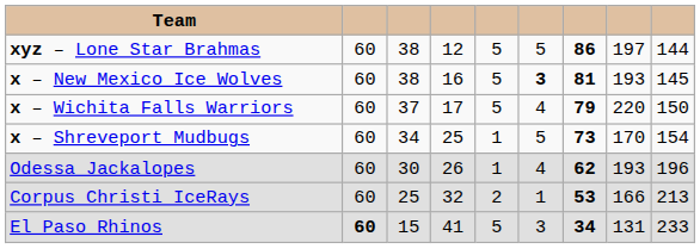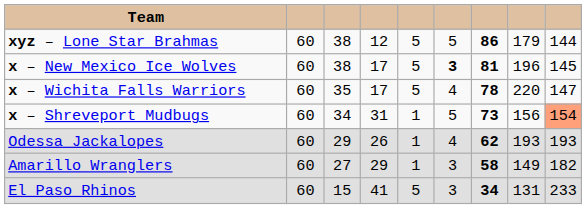xyz – Lone Star Brahmas | column 8: 197 -> 179
x – New Mexico Ice Wolves | column 4: 16 -> 17
x – New Mexico Ice Wolves | column 8: 193 -> 196
x – Wichita Falls Warriors | column 3: 37 -> 35
x – Wichita Falls Warriors | column 7: 79 -> 78
x – Wichita Falls Warriors | column 9: 150 -> 147
x – Shreveport Mudbugs | column 4: 25 -> 31
x – Shreveport Mudbugs | column 8: 170 -> 156
x – Shreveport Mudbugs | column 9: no background -> lightsalmon background
Odessa Jackalopes | column 3: 30 -> 29
Odessa Jackalopes | column 9: 196 -> 193
+ row: Amarillo Wranglers | 60 | 27 | 29 | 1 | 3 | 58 | 149 | 182
- row: Corpus Christi IceRays | 60 | 25 | 32 | 2 | 1 | 53 | 166 | 213
El Paso Rhinos | column 2: bold -> normal
